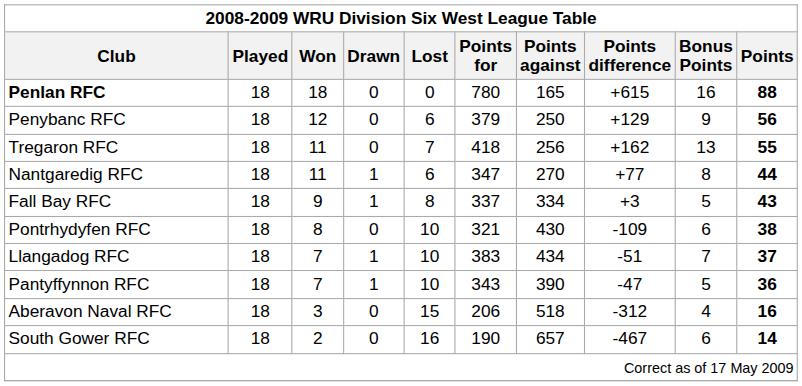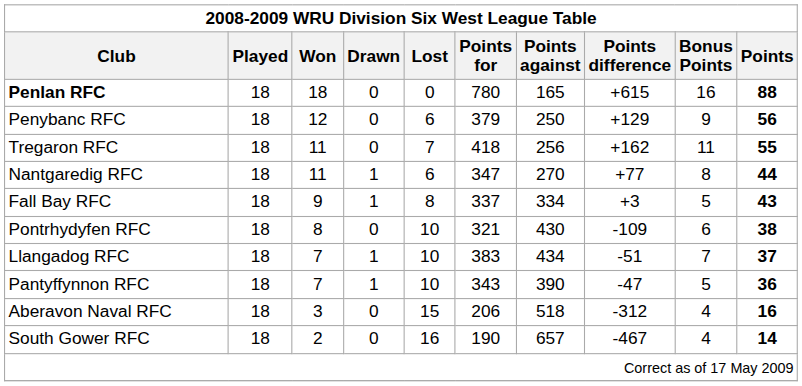Tregaron RFC | Bonus Points: 13 -> 11
South Gower RFC | Bonus Points: 6 -> 4
